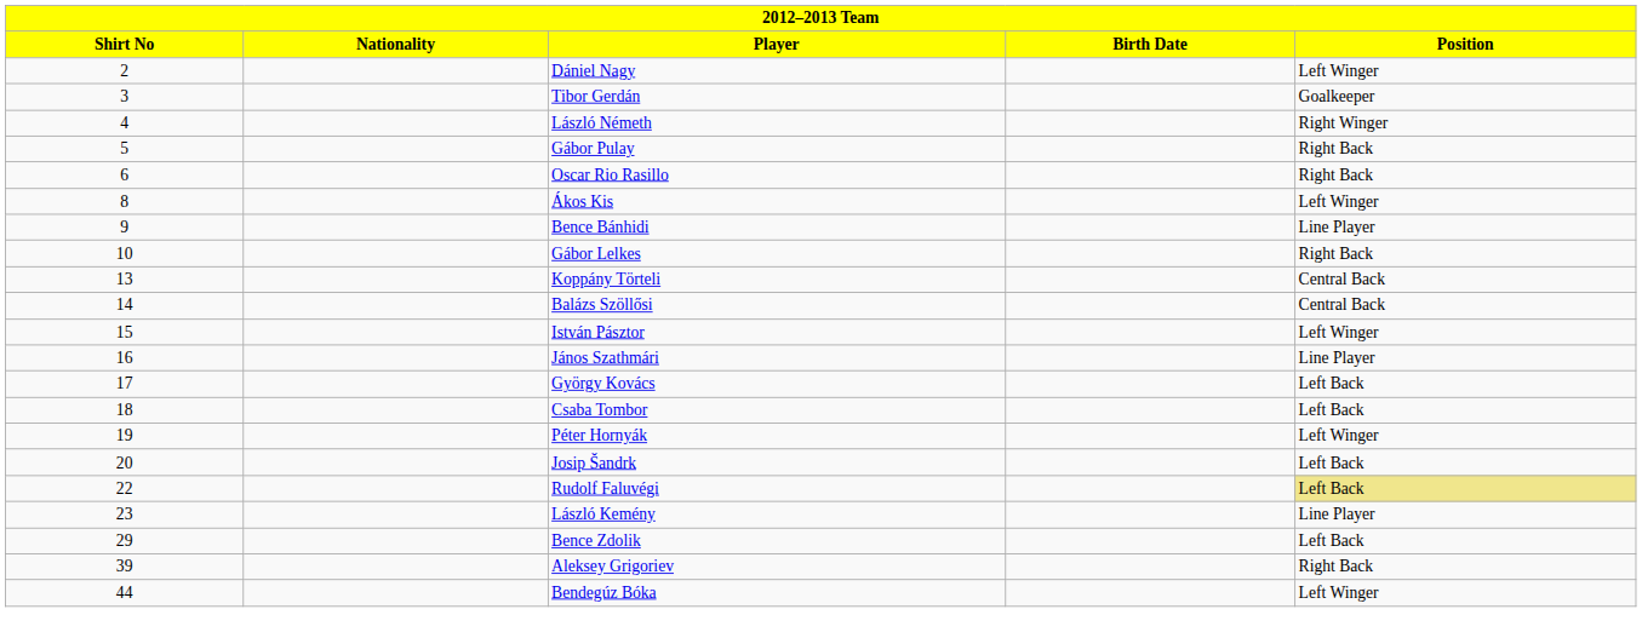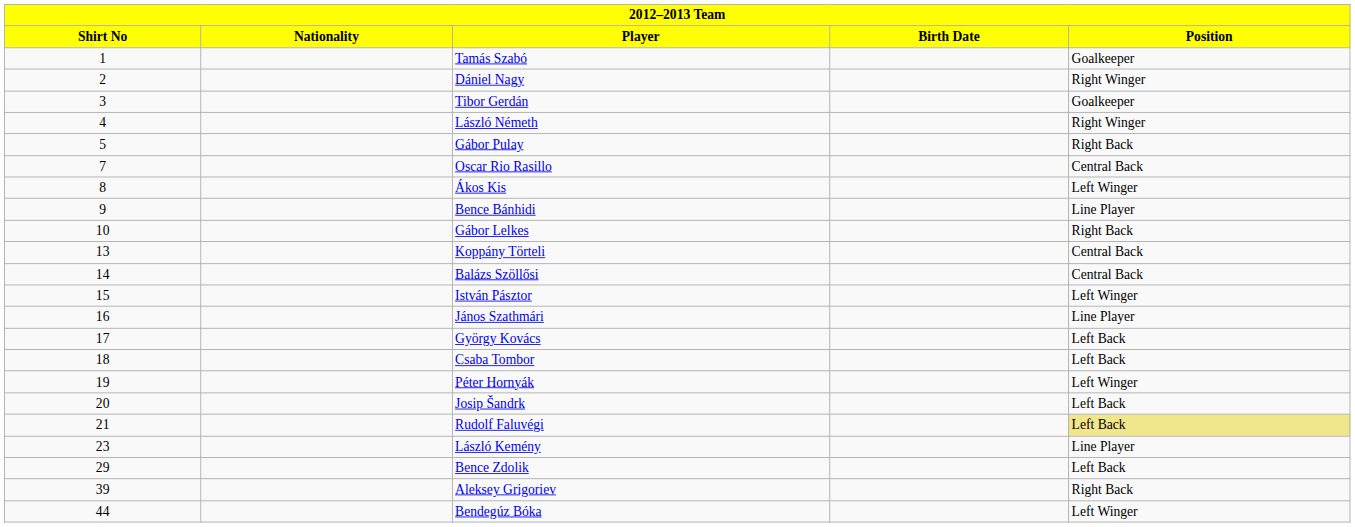+ row: 1 | Tamás Szabó | Goalkeeper
Dániel Nagy | Position: Left Winger -> Right Winger
Oscar Rio Rasillo | Shirt No: 6 -> 7
Oscar Rio Rasillo | Position: Right Back -> Central Back
Rudolf Faluvégi | Shirt No: 22 -> 21
